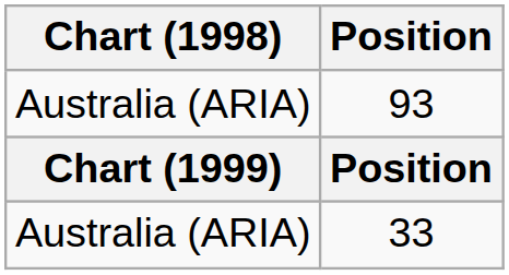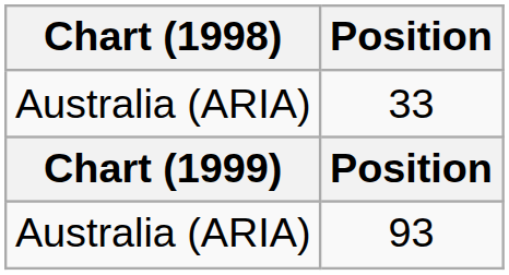rows swapped: 93 <-> 33
